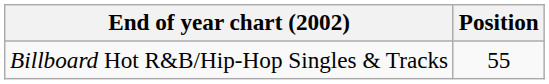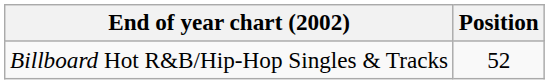Billboard Hot R&B/Hip-Hop Singles & Tracks | Position: 55 -> 52
